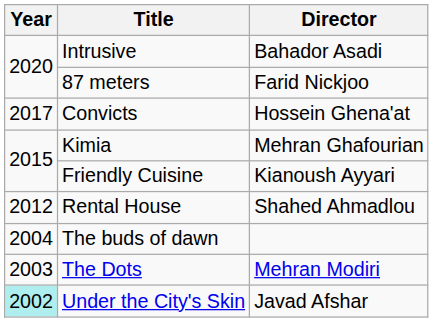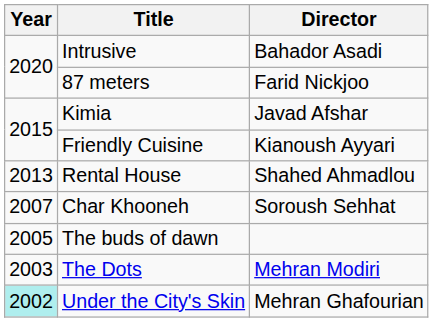- row: 2017 | Convicts | Hossein Ghena'at
Kimia | Director: Mehran Ghafourian -> Javad Afshar
Rental House | Year: 2012 -> 2013
+ row: 2007 | Char Khooneh | Soroush Sehhat
The buds of dawn | Year: 2004 -> 2005
Under the City's Skin | Director: Javad Afshar -> Mehran Ghafourian
